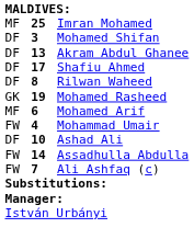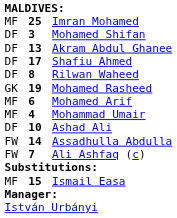Mohammad Umair | column 1: FW -> MF
+ row: MF | 15 | Ismail Easa
